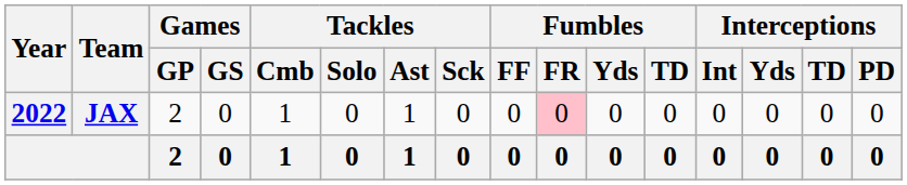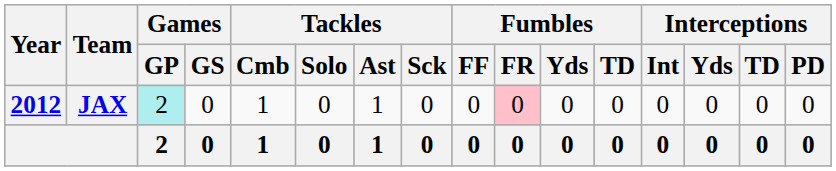JAX | Year: 2022 -> 2012
JAX | Games / GP: no background -> paleturquoise background
